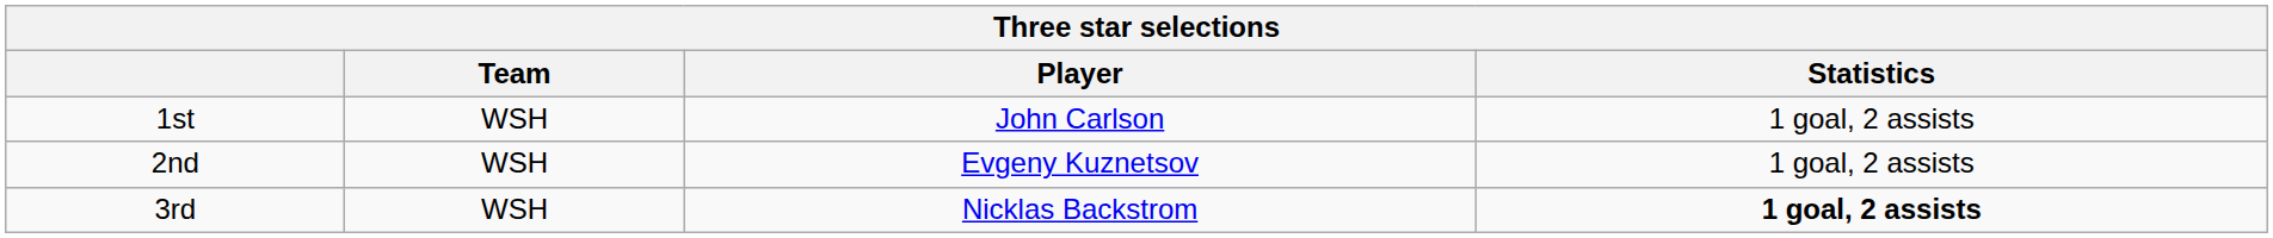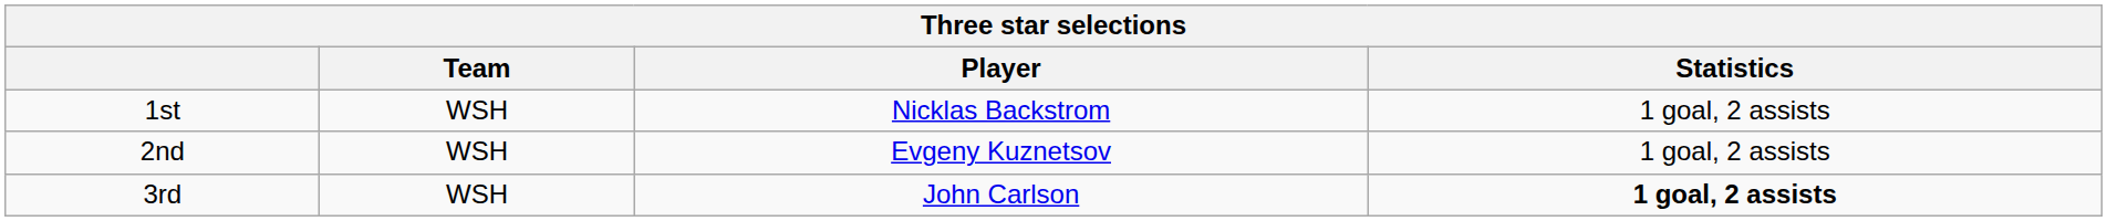1st | Player: John Carlson -> Nicklas Backstrom
3rd | Player: Nicklas Backstrom -> John Carlson
